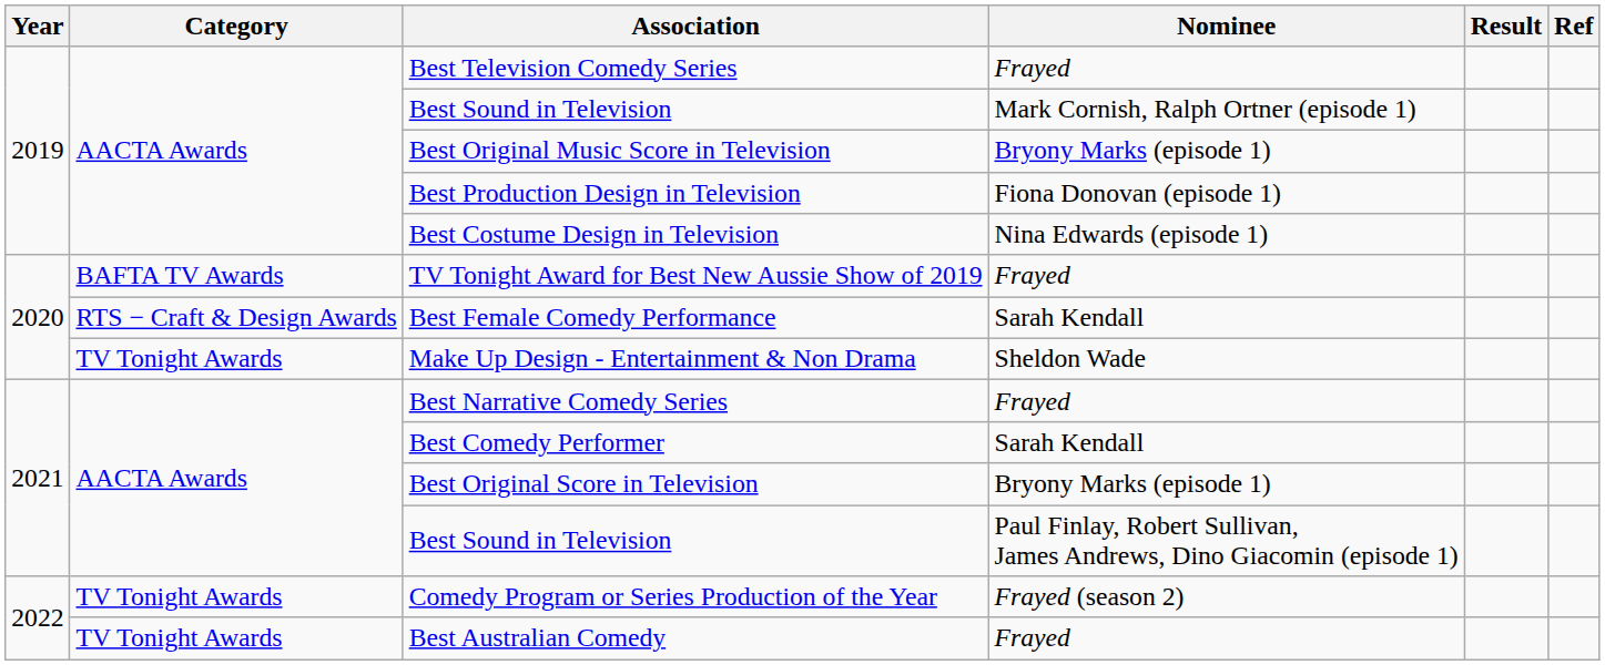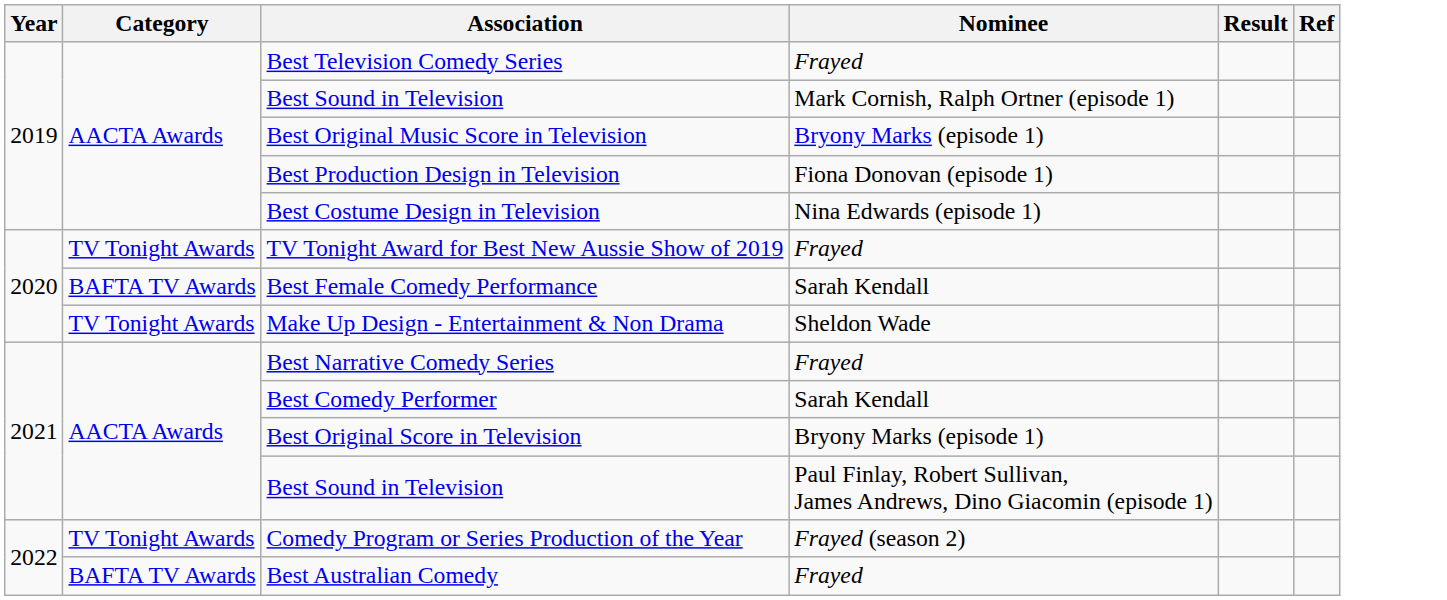TV Tonight Award for Best New Aussie Show of 2019 | Category: BAFTA TV Awards -> TV Tonight Awards
Best Female Comedy Performance | Category: RTS − Craft & Design Awards -> BAFTA TV Awards
Best Australian Comedy | Category: TV Tonight Awards -> BAFTA TV Awards
